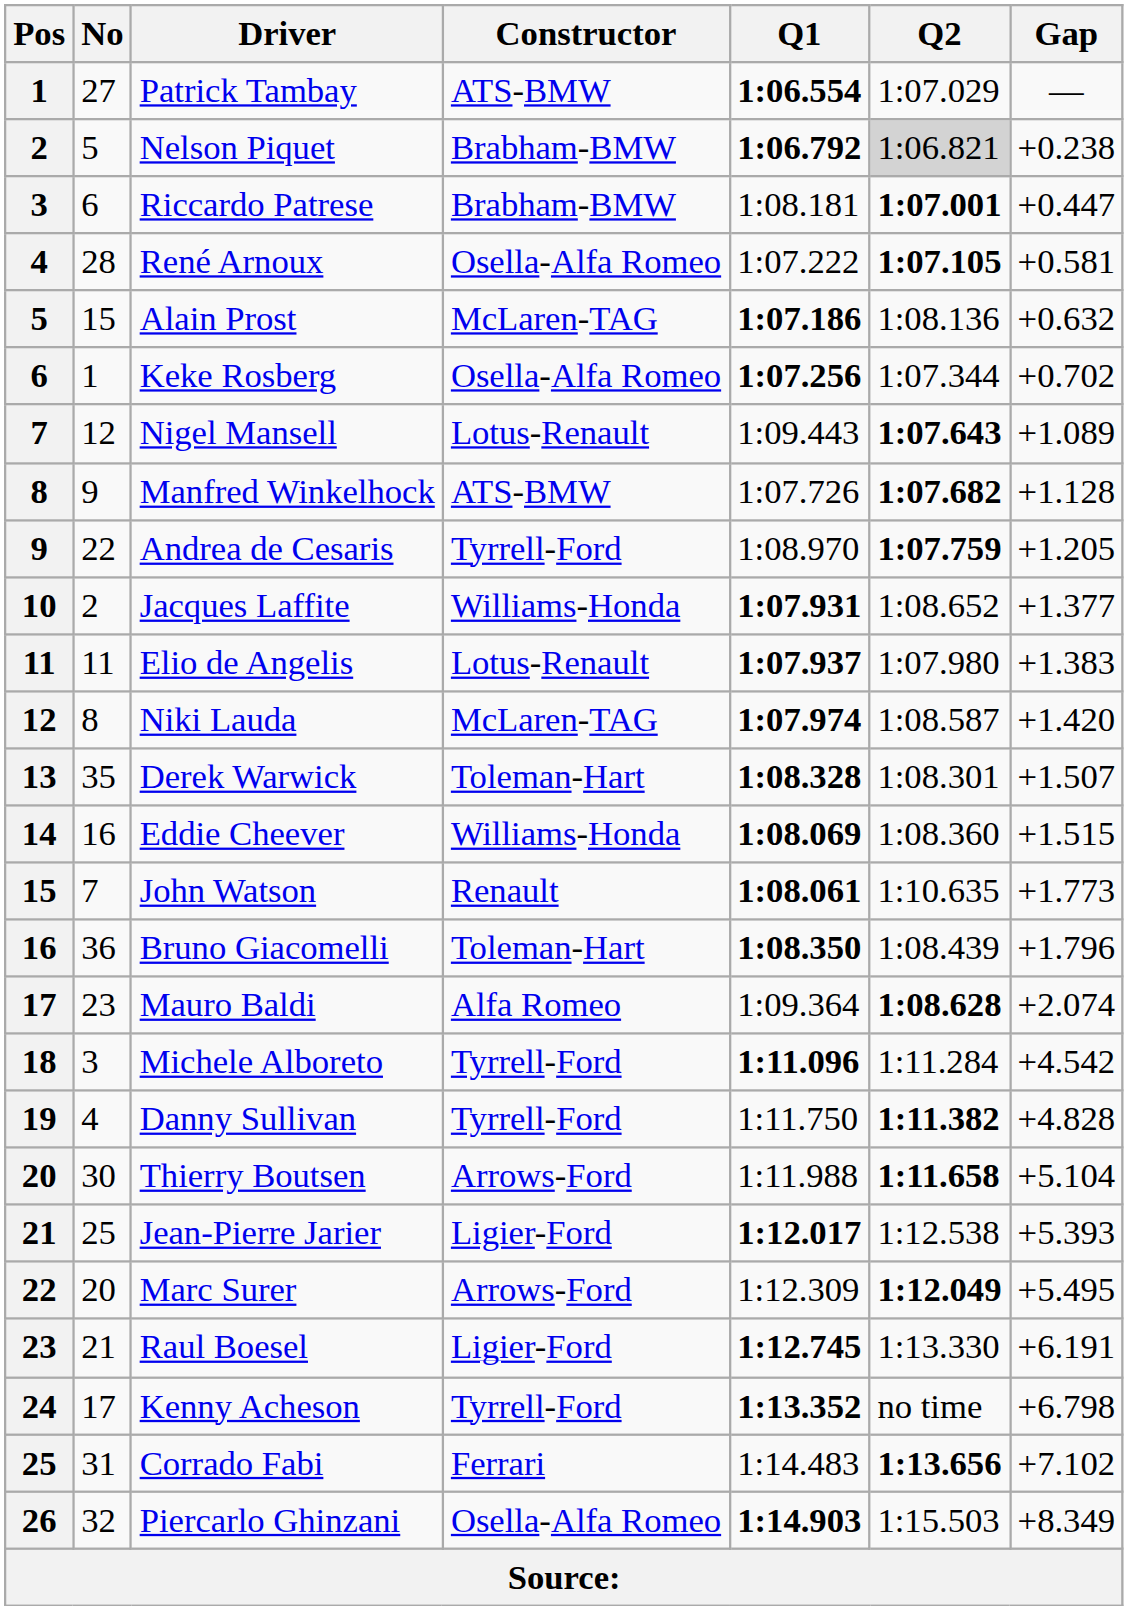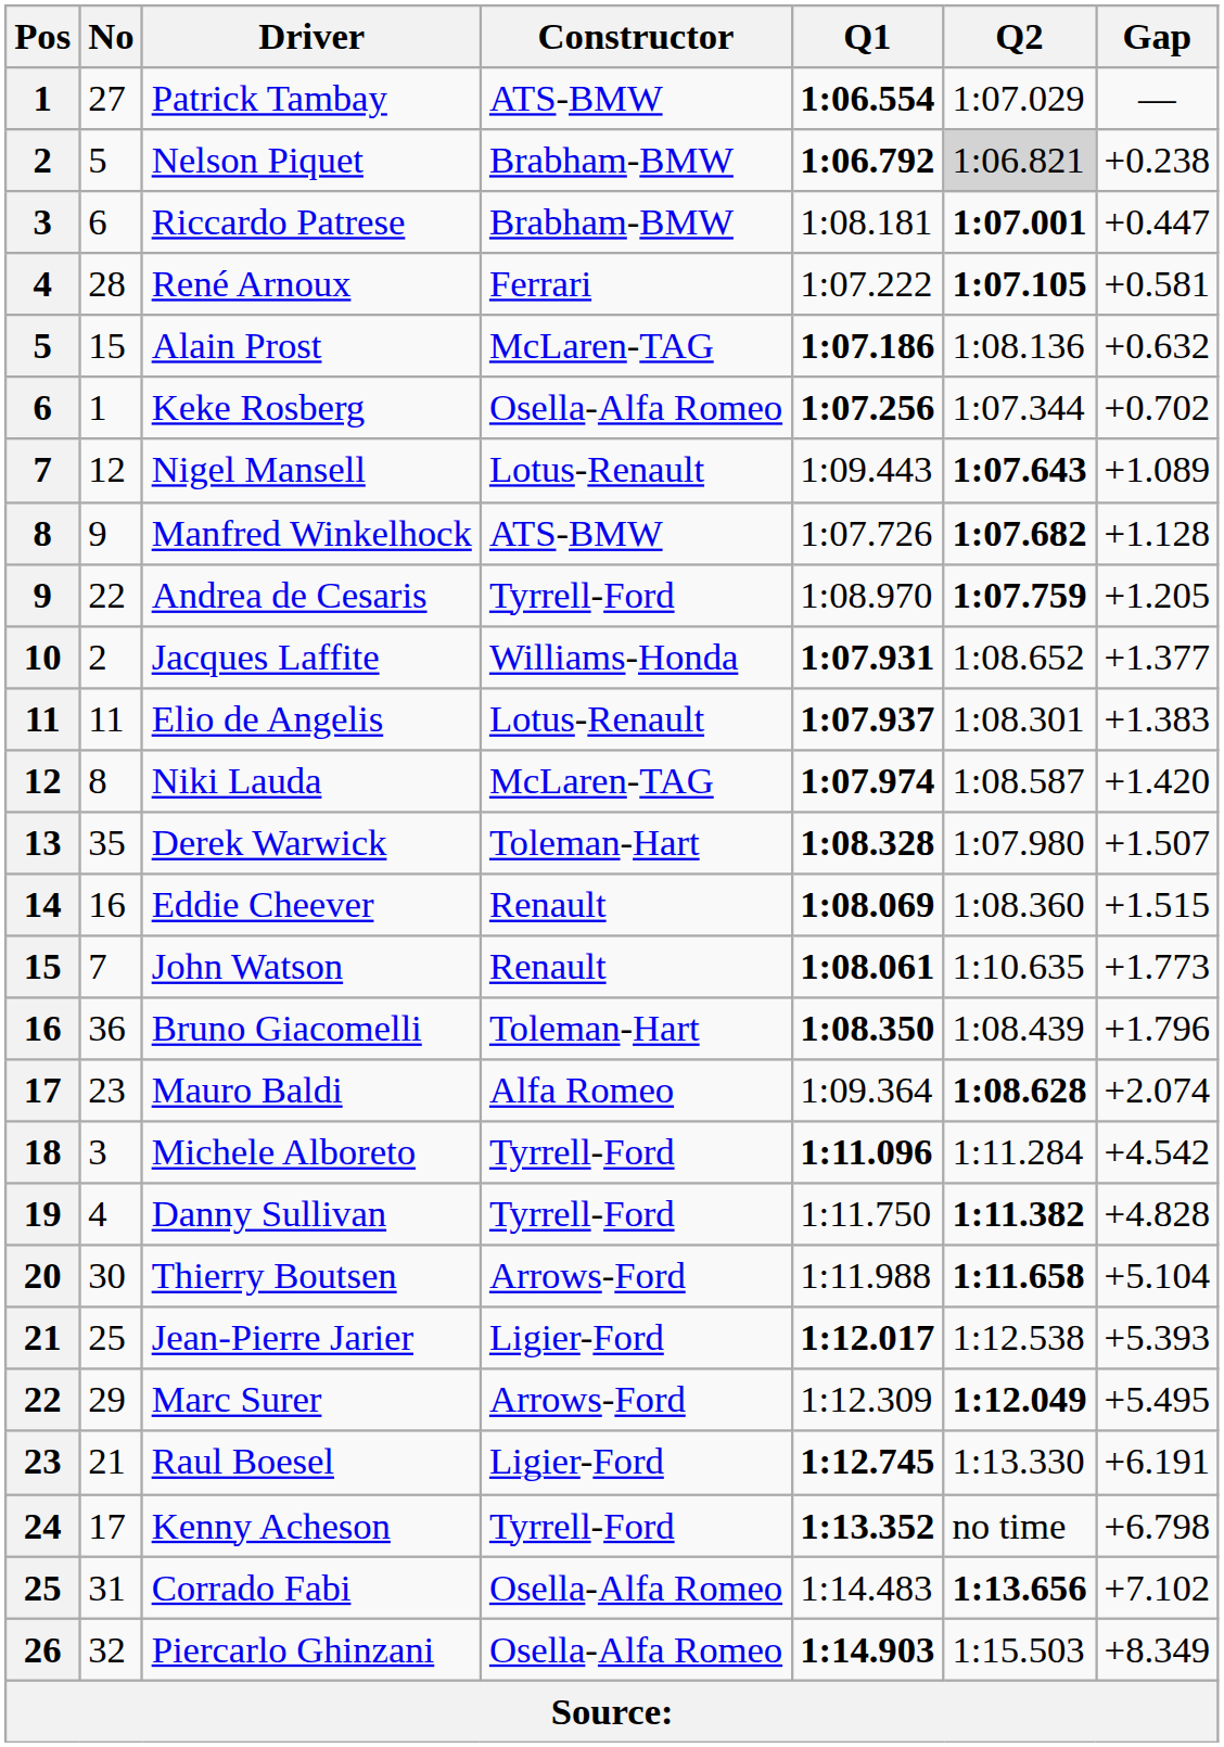René Arnoux | Constructor: Osella-Alfa Romeo -> Ferrari
Elio de Angelis | Q2: 1:07.980 -> 1:08.301
Derek Warwick | Q2: 1:08.301 -> 1:07.980
Eddie Cheever | Constructor: Williams-Honda -> Renault
Marc Surer | No: 20 -> 29
Corrado Fabi | Constructor: Ferrari -> Osella-Alfa Romeo
